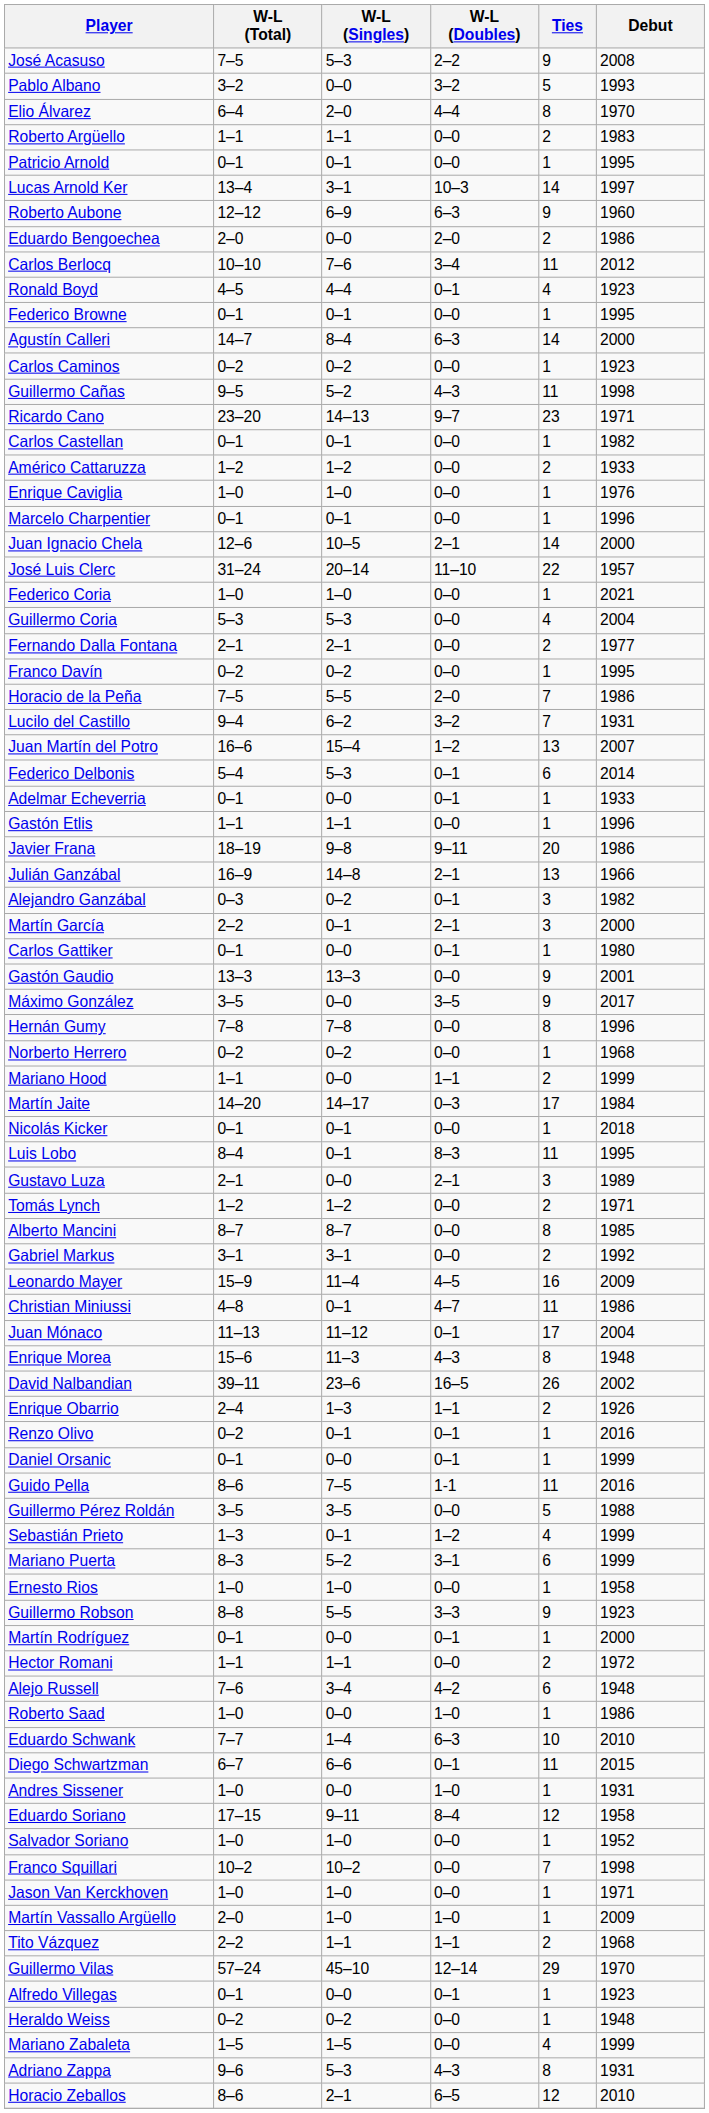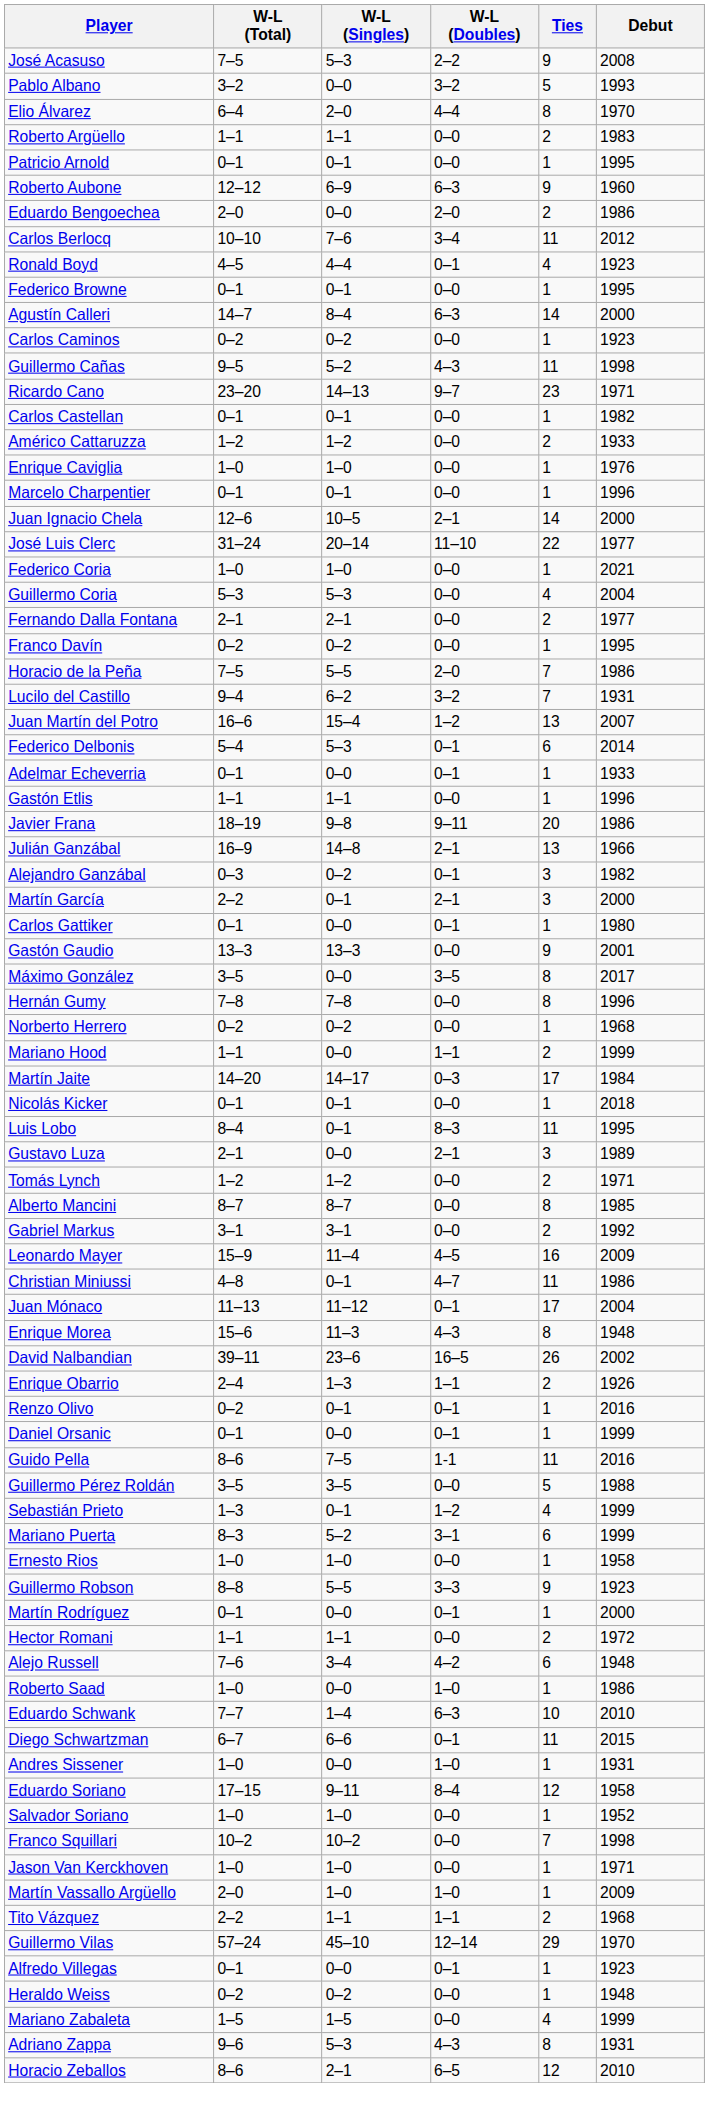- row: Lucas Arnold Ker | 13–4 | 3–1 | 10–3 | 14 | 1997
José Luis Clerc | Debut: 1957 -> 1977
Máximo González | Ties: 9 -> 8
